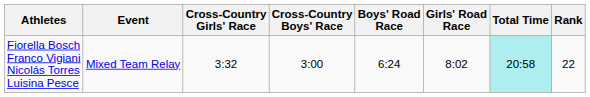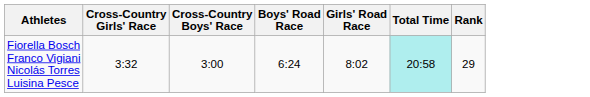- column: Event | Mixed Team Relay
Fiorella Bosch Franco Vigiani Nicolás Torres Luisina Pesce | Rank: 22 -> 29
